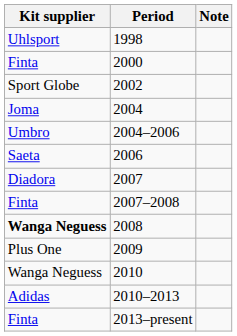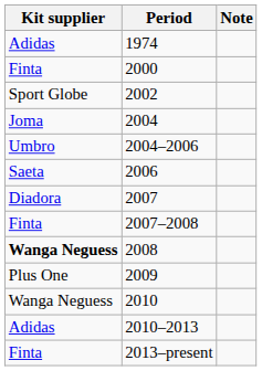+ row: Adidas | 1974
- row: Uhlsport | 1998
